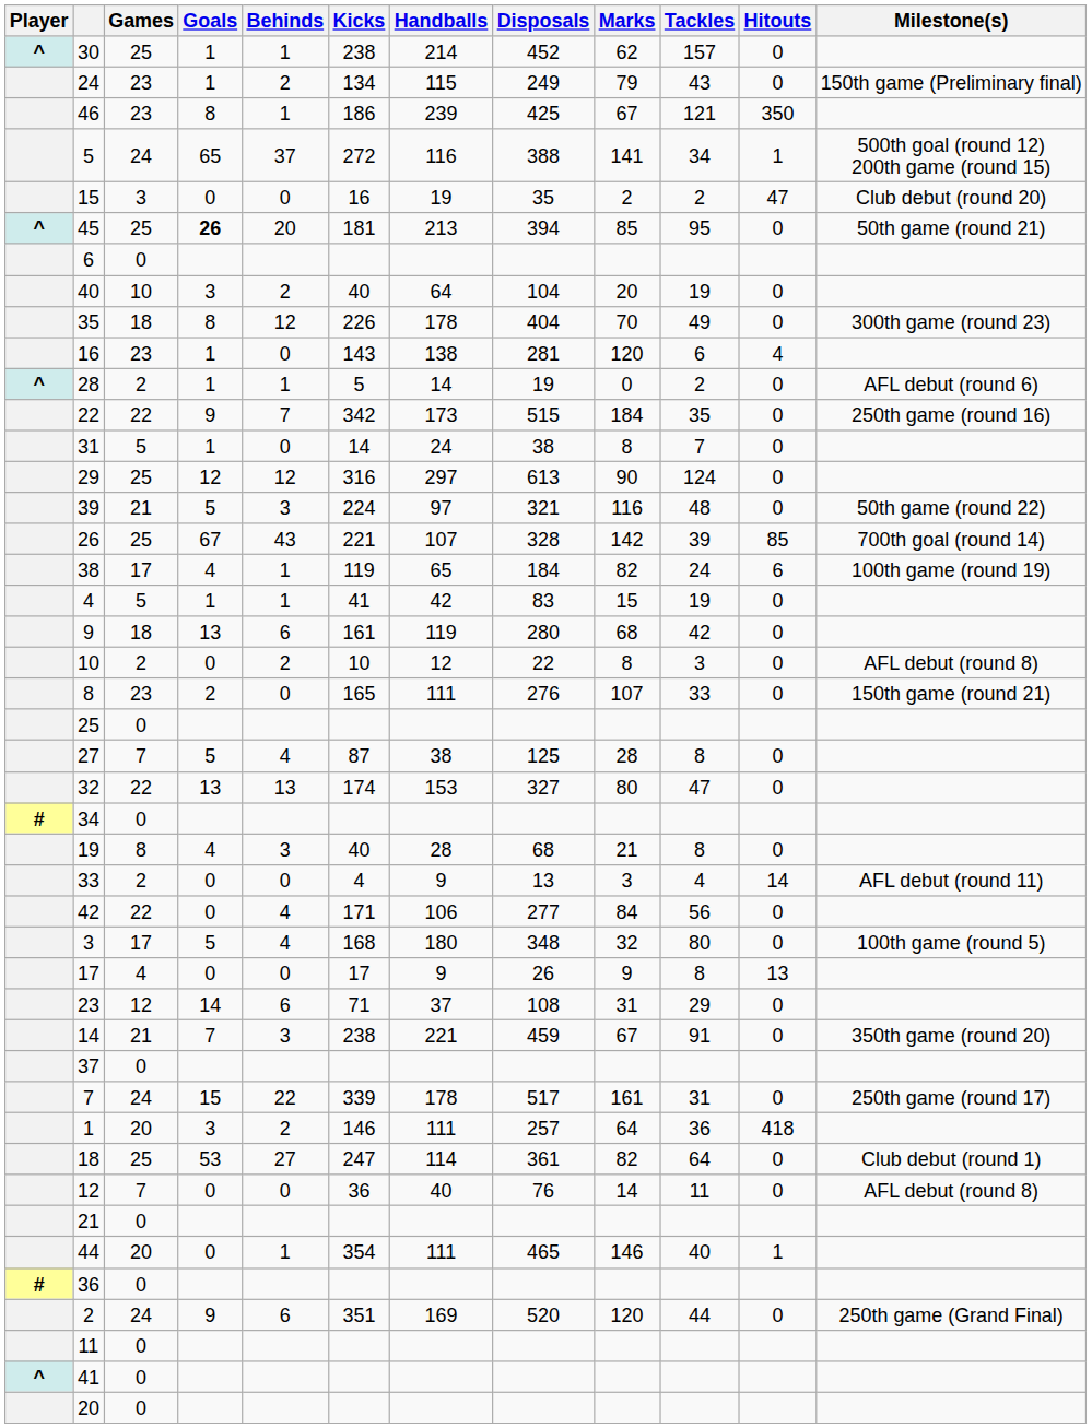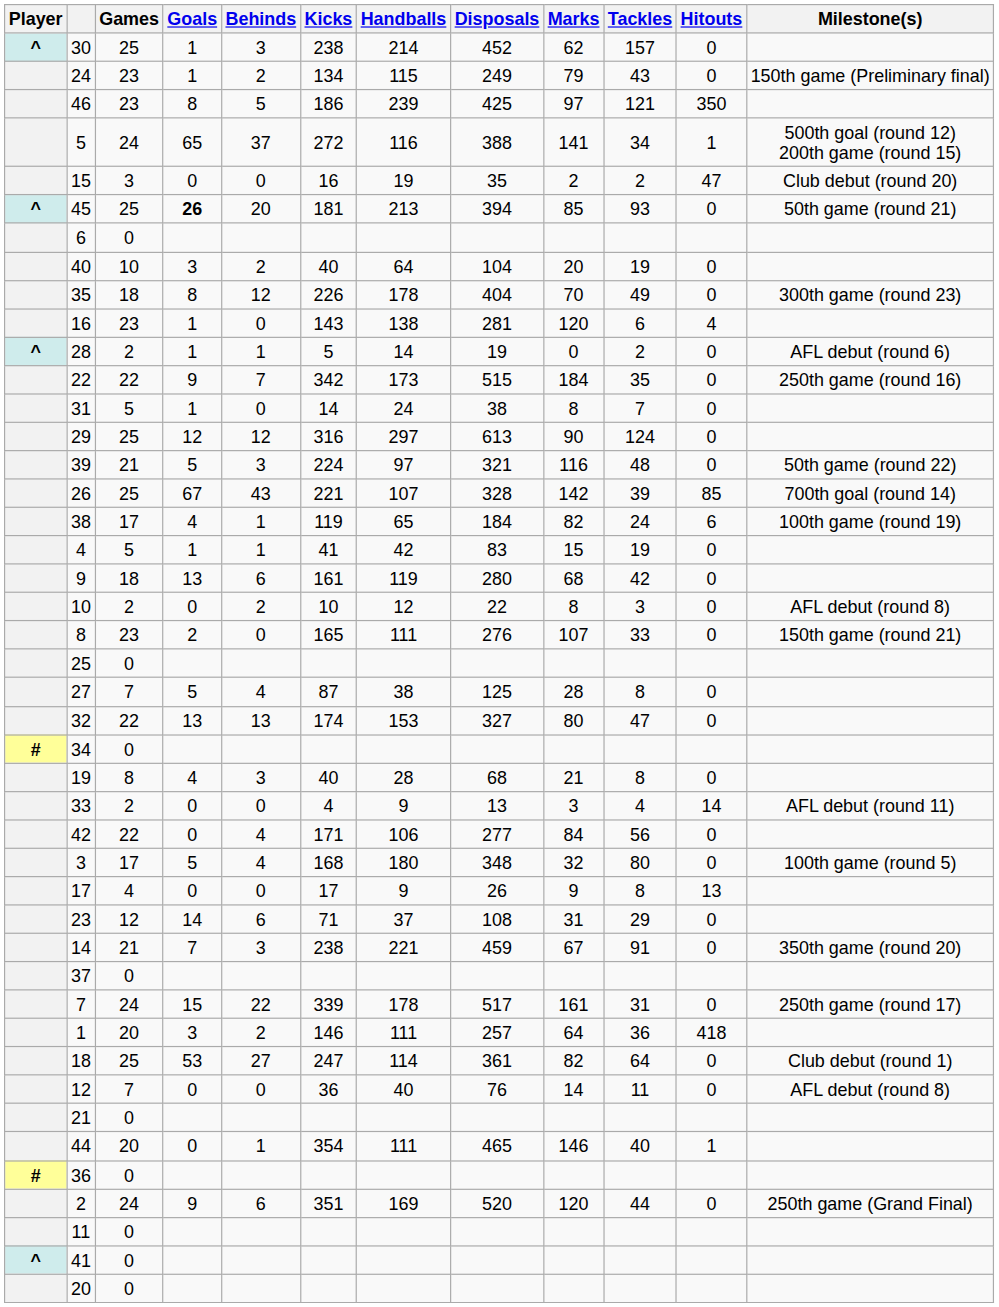30 | Behinds: 1 -> 3
46 | Behinds: 1 -> 5
46 | Marks: 67 -> 97
45 | Tackles: 95 -> 93
